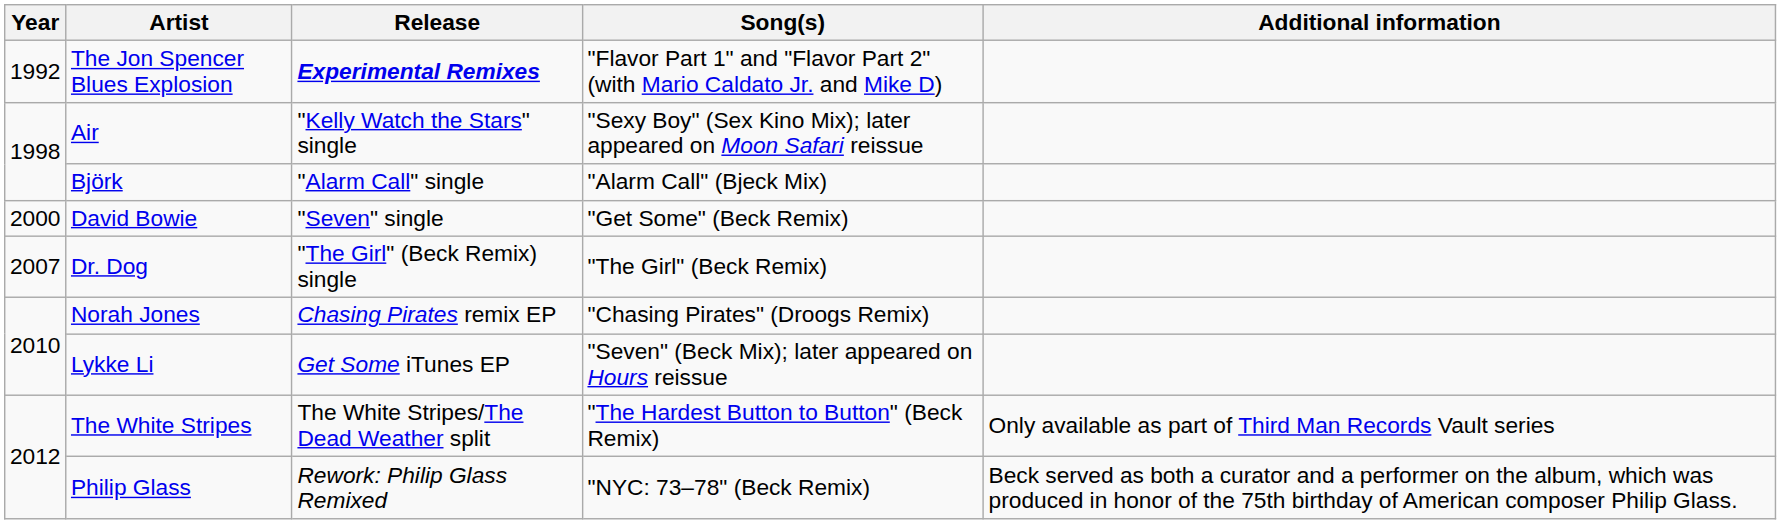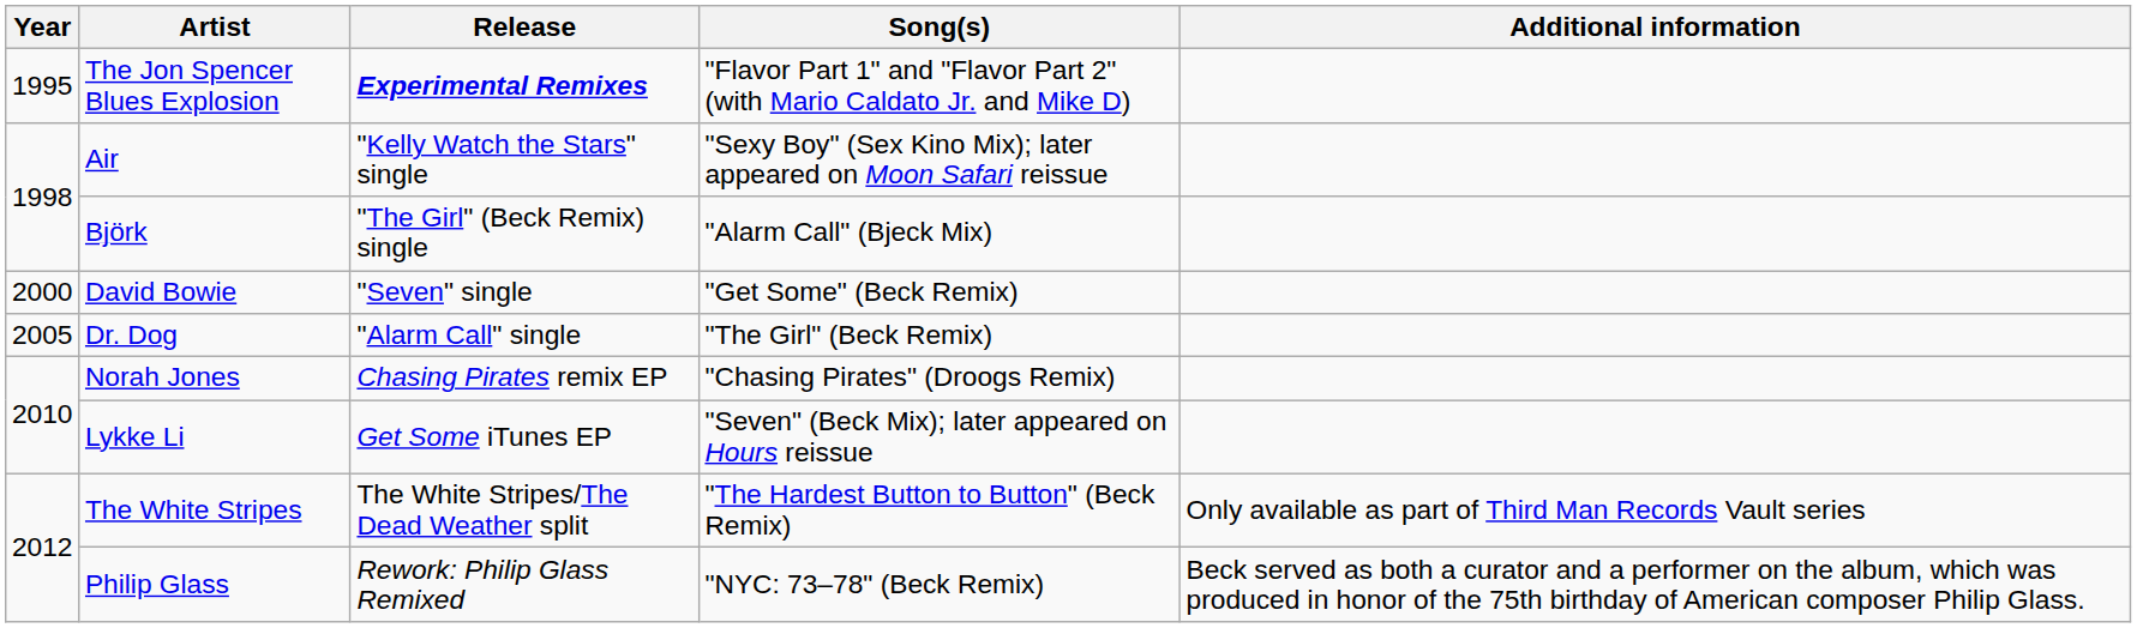The Jon Spencer Blues Explosion | Year: 1992 -> 1995
Björk | Release: "Alarm Call" single -> "The Girl" (Beck Remix) single
Dr. Dog | Year: 2007 -> 2005
Dr. Dog | Release: "The Girl" (Beck Remix) single -> "Alarm Call" single
